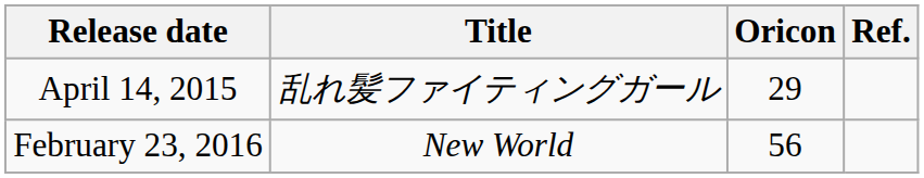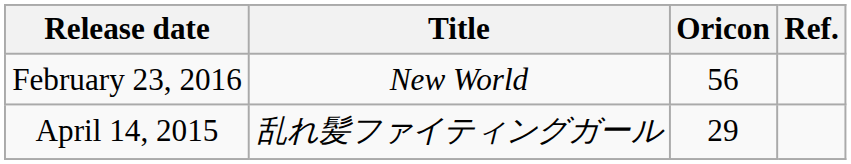rows swapped: April 14, 2015 <-> February 23, 2016
